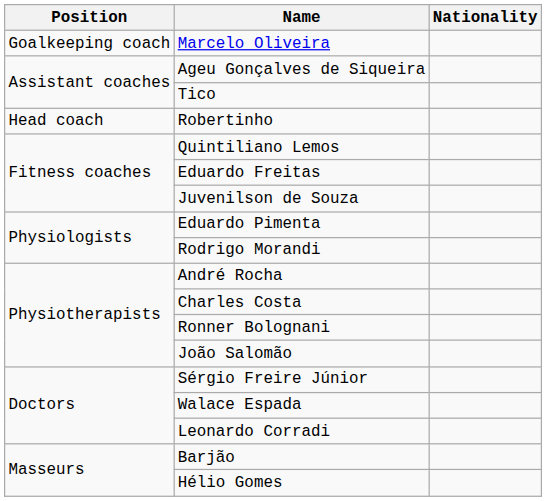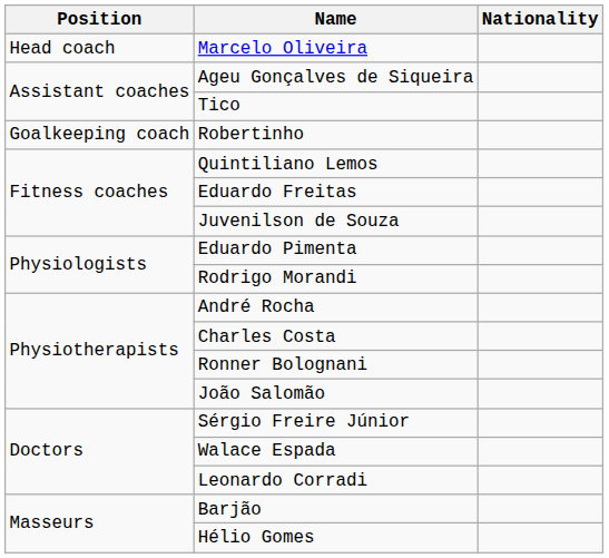Marcelo Oliveira | Position: Goalkeeping coach -> Head coach
Robertinho | Position: Head coach -> Goalkeeping coach
